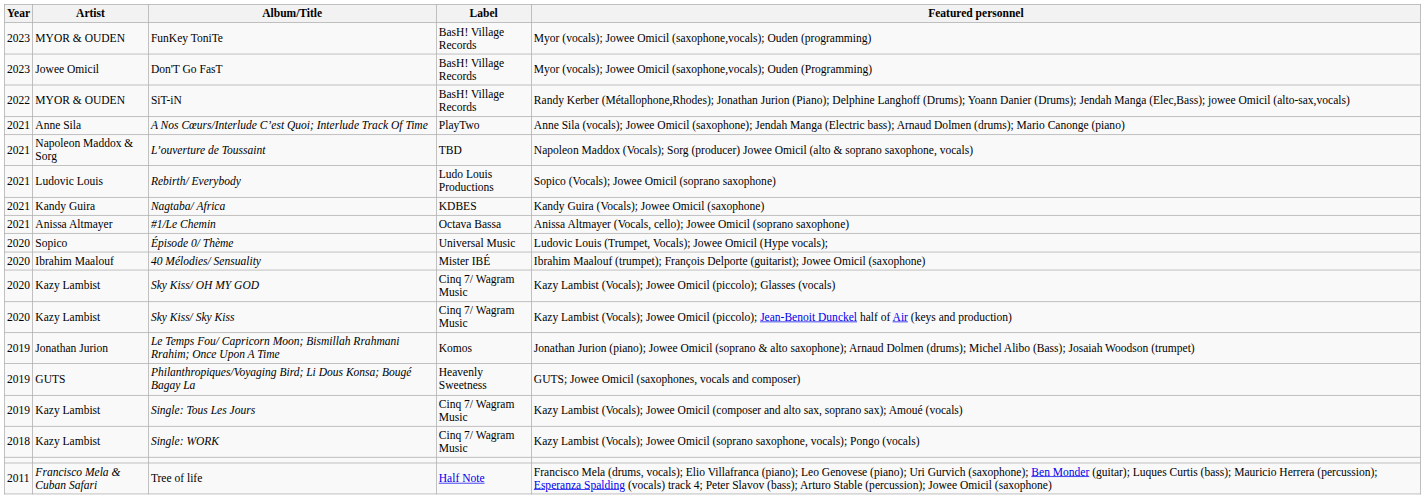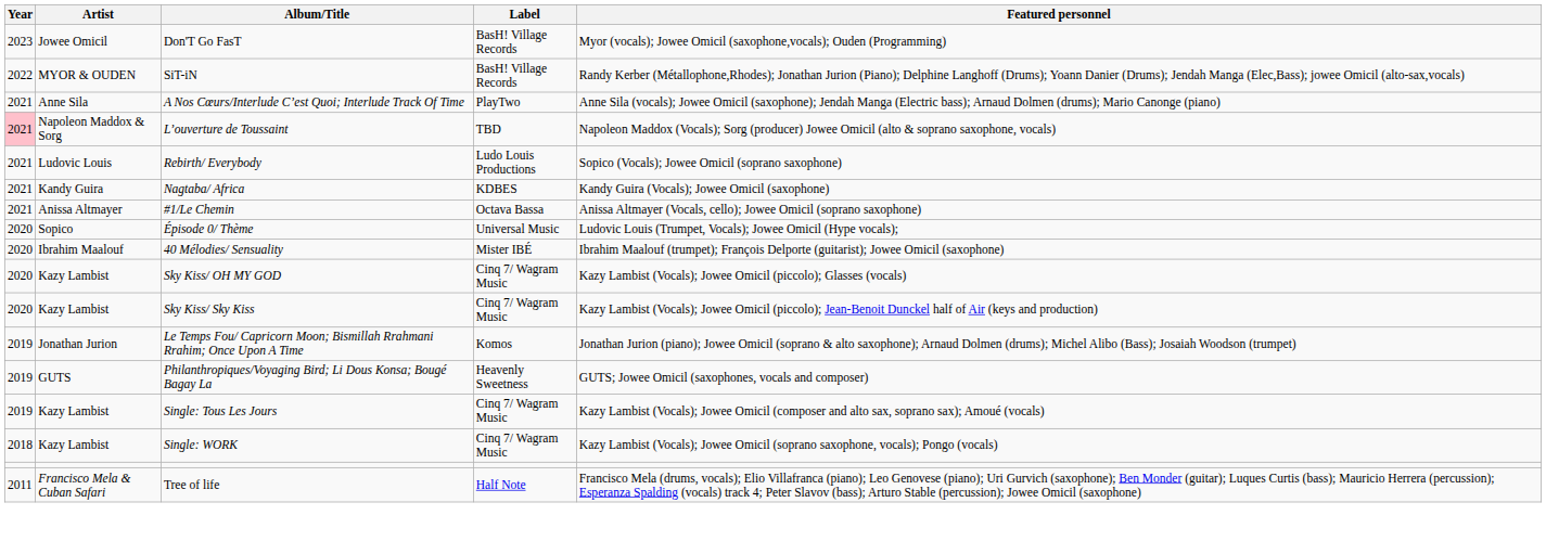- row: 2023 | MYOR & OUDEN | FunKey ToniTe | BasH! Village Records | Myor (vocals); Jowee Omicil (saxophone,vocals); Ouden (programming)
L’ouverture de Toussaint | Year: no background -> pink background
